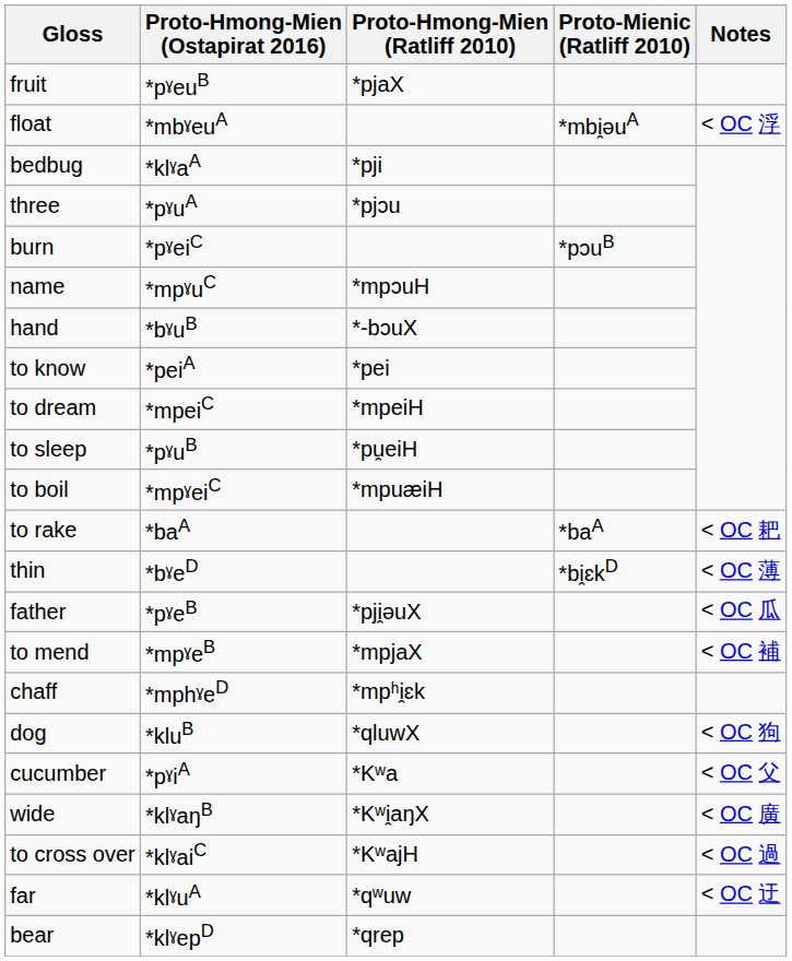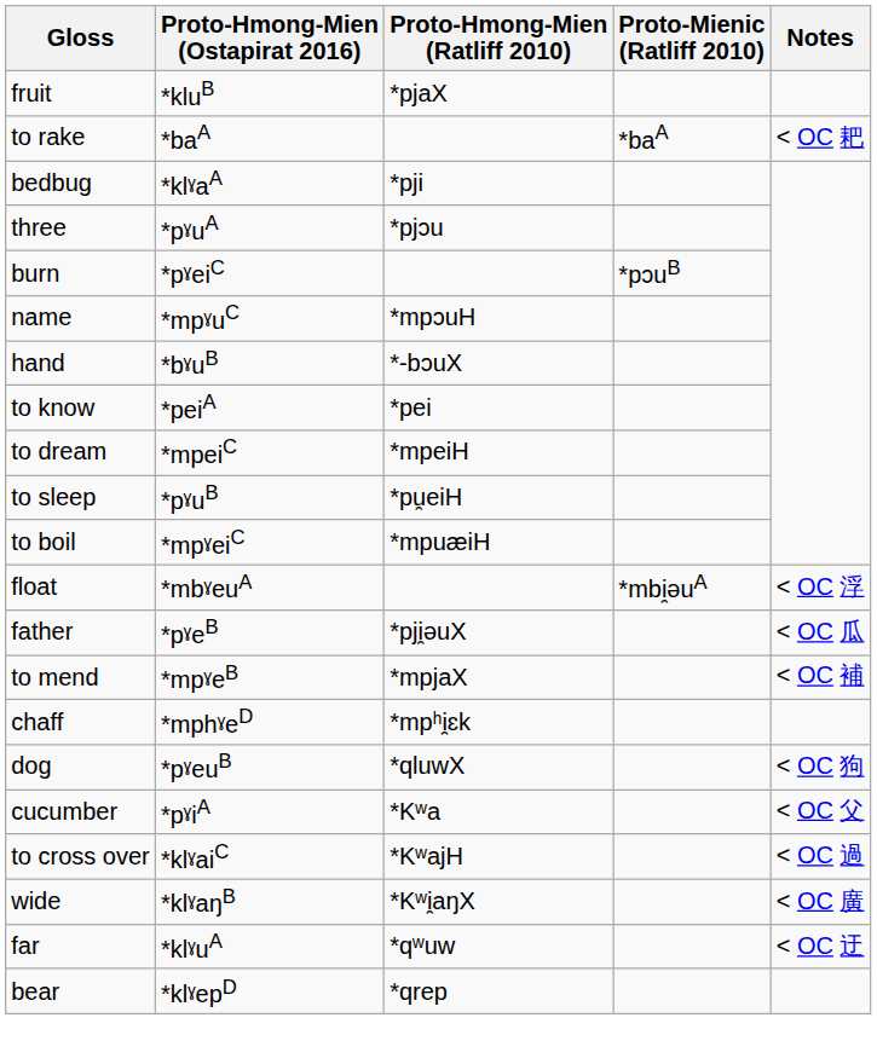fruit | Proto-Hmong-Mien (Ostapirat 2016): *pˠeuB -> *kluB
rows swapped: float <-> to rake
- row: thin | *bˠeD | *bi̯ɛkD | < OC 薄
dog | Proto-Hmong-Mien (Ostapirat 2016): *kluB -> *pˠeuB
rows swapped: to cross over <-> wide
